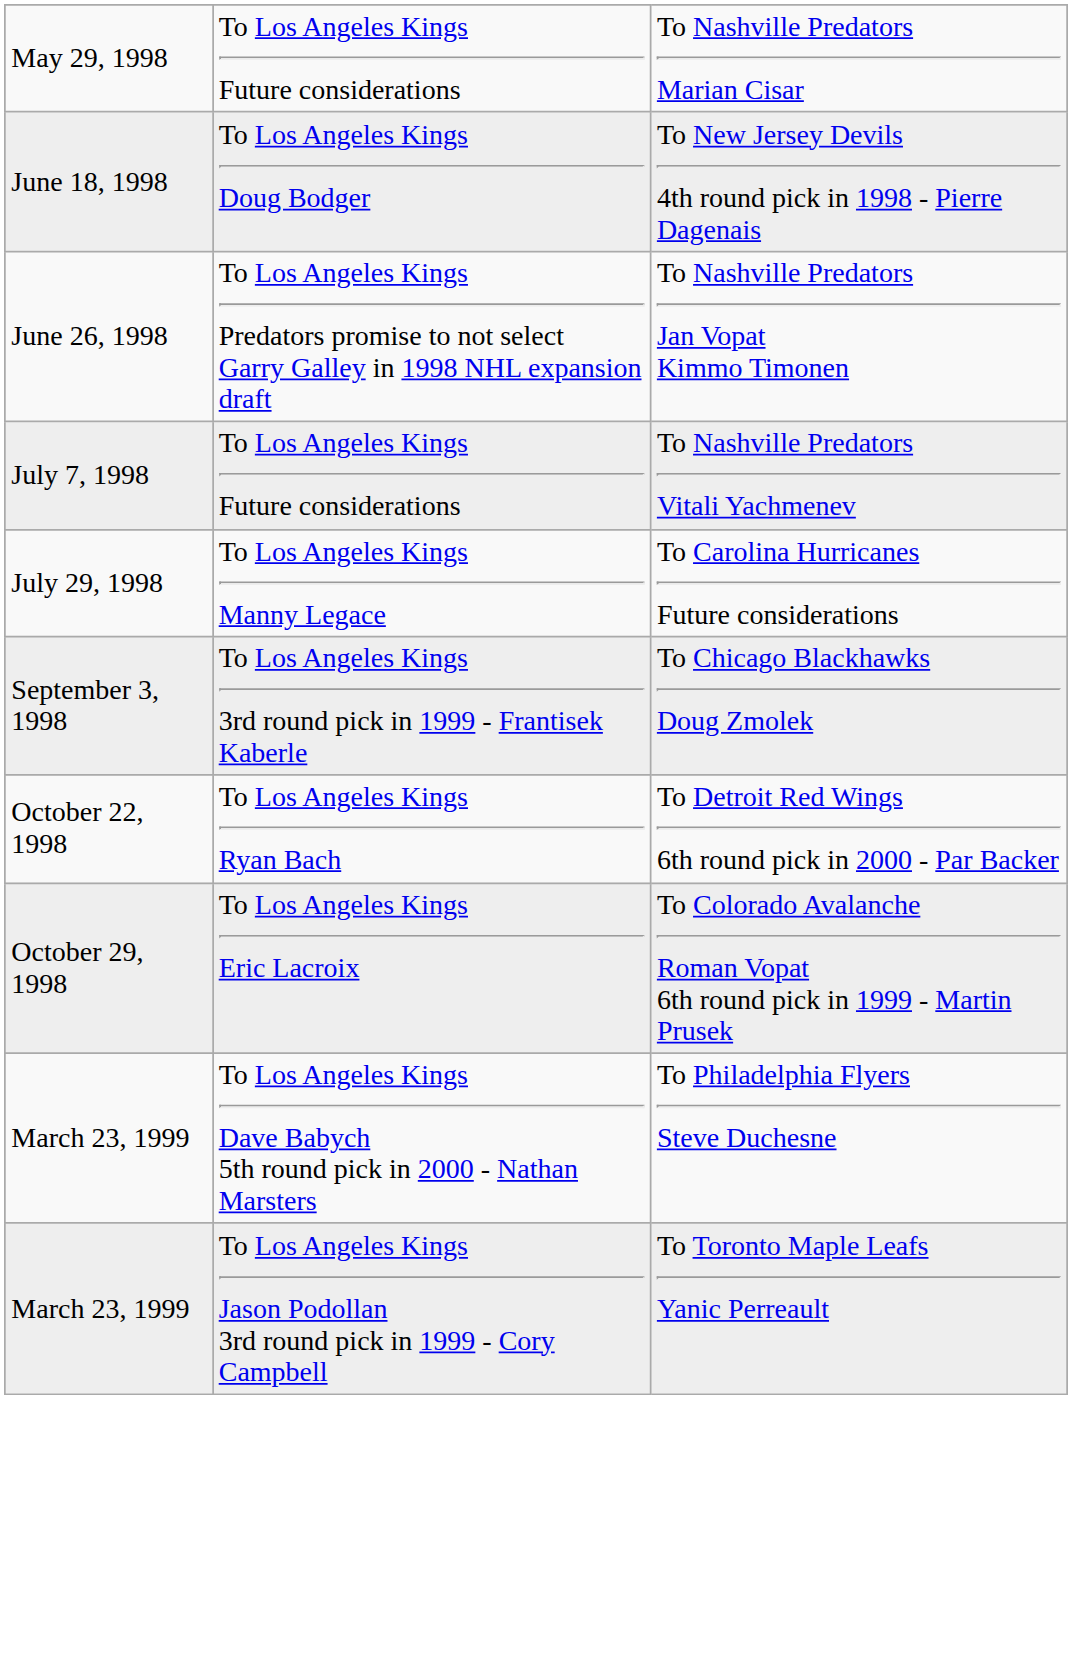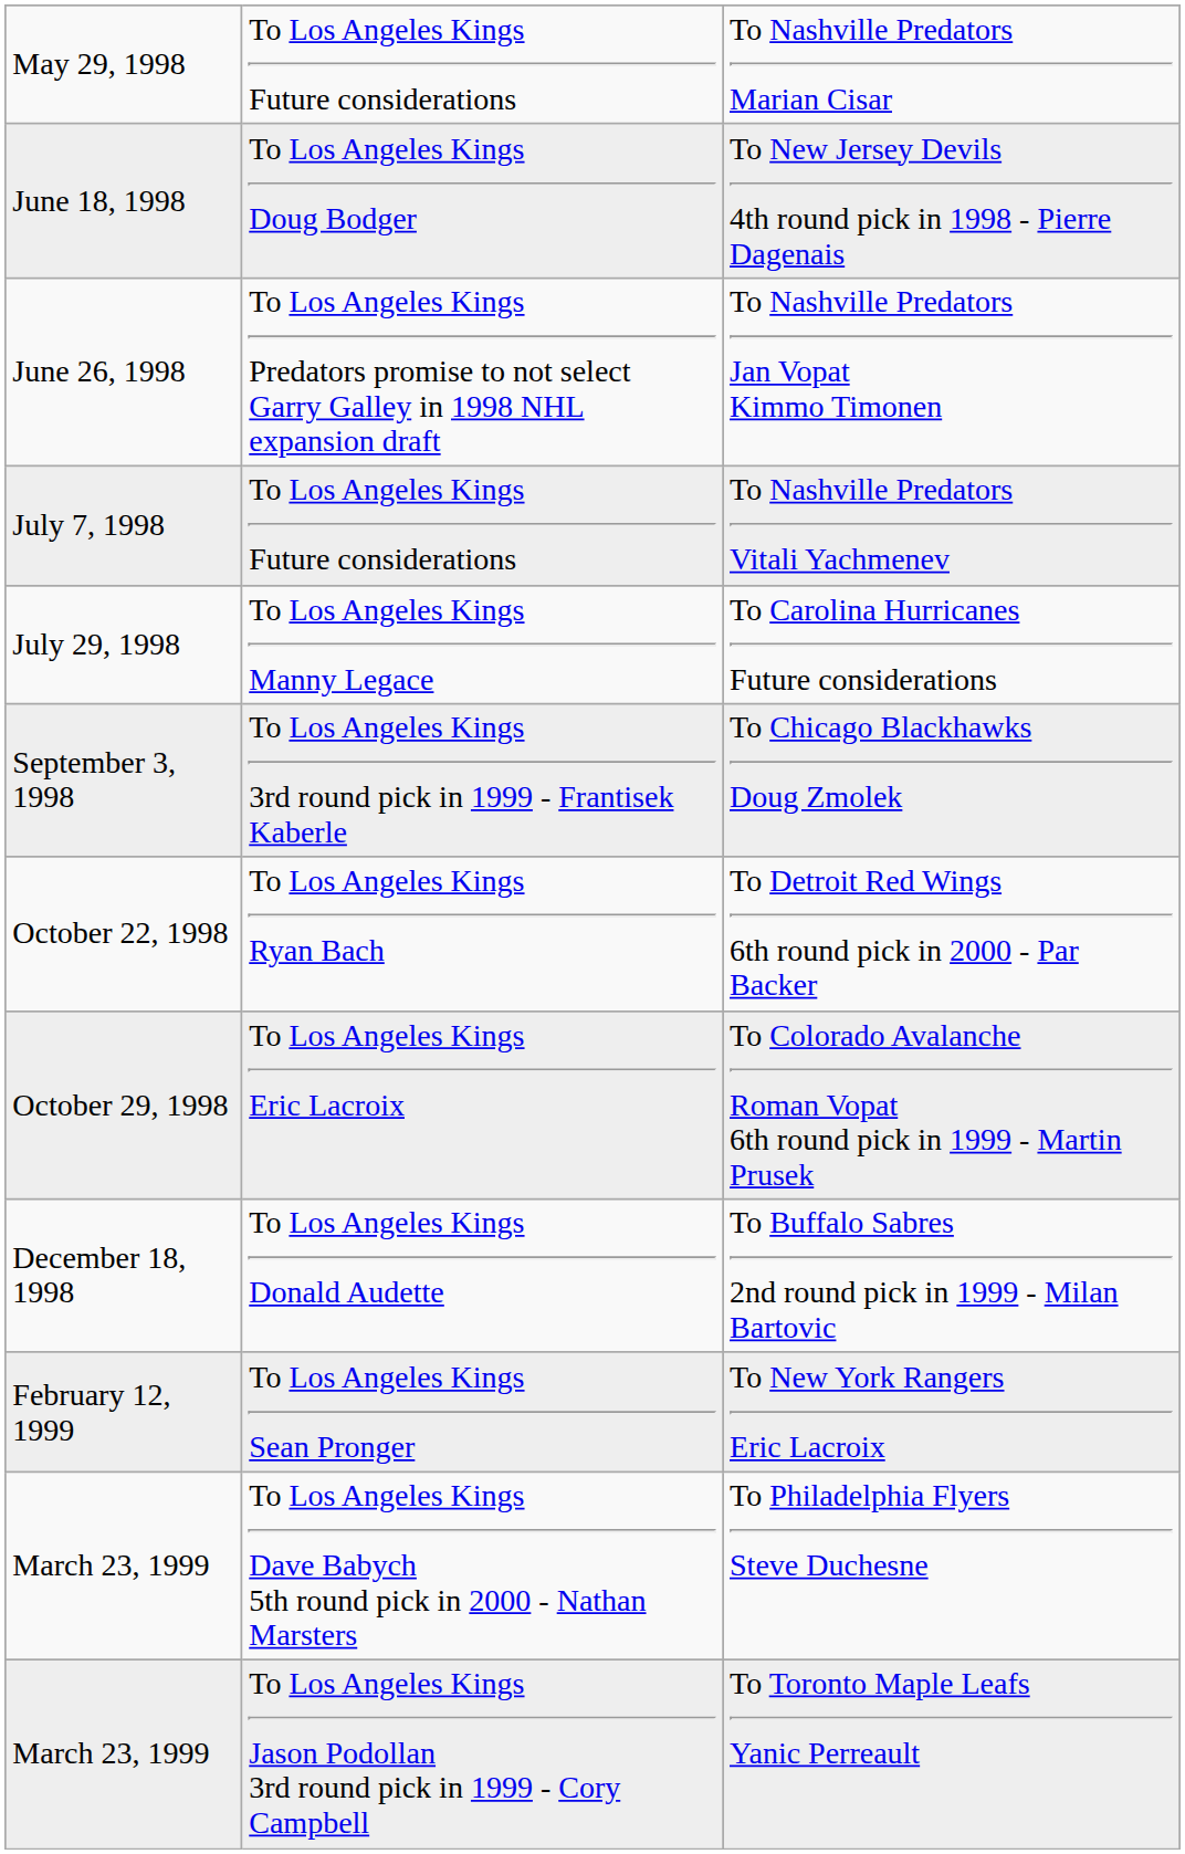+ row: December 18, 1998 | To Los Angeles Kings Donald Audette | To Buffalo Sabres 2nd round pick in 1999 - Milan Bartovic
+ row: February 12, 1999 | To Los Angeles Kings Sean Pronger | To New York Rangers Eric Lacroix
